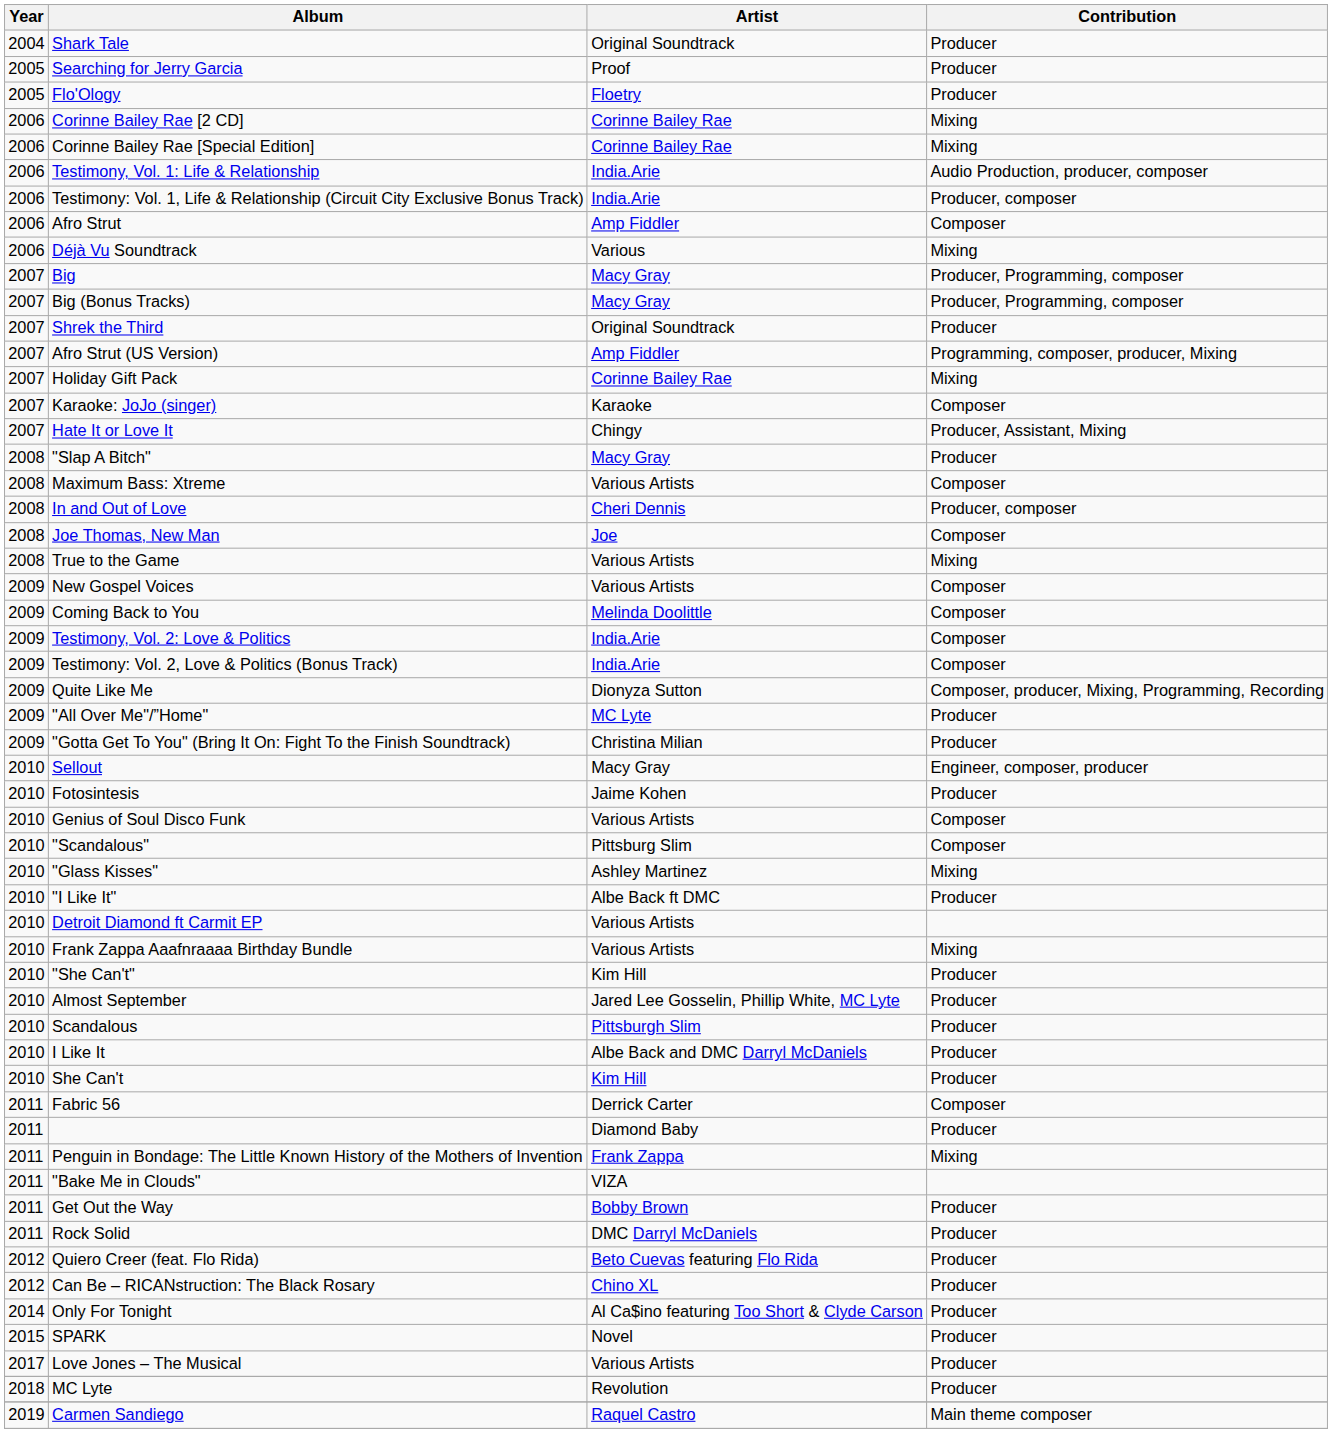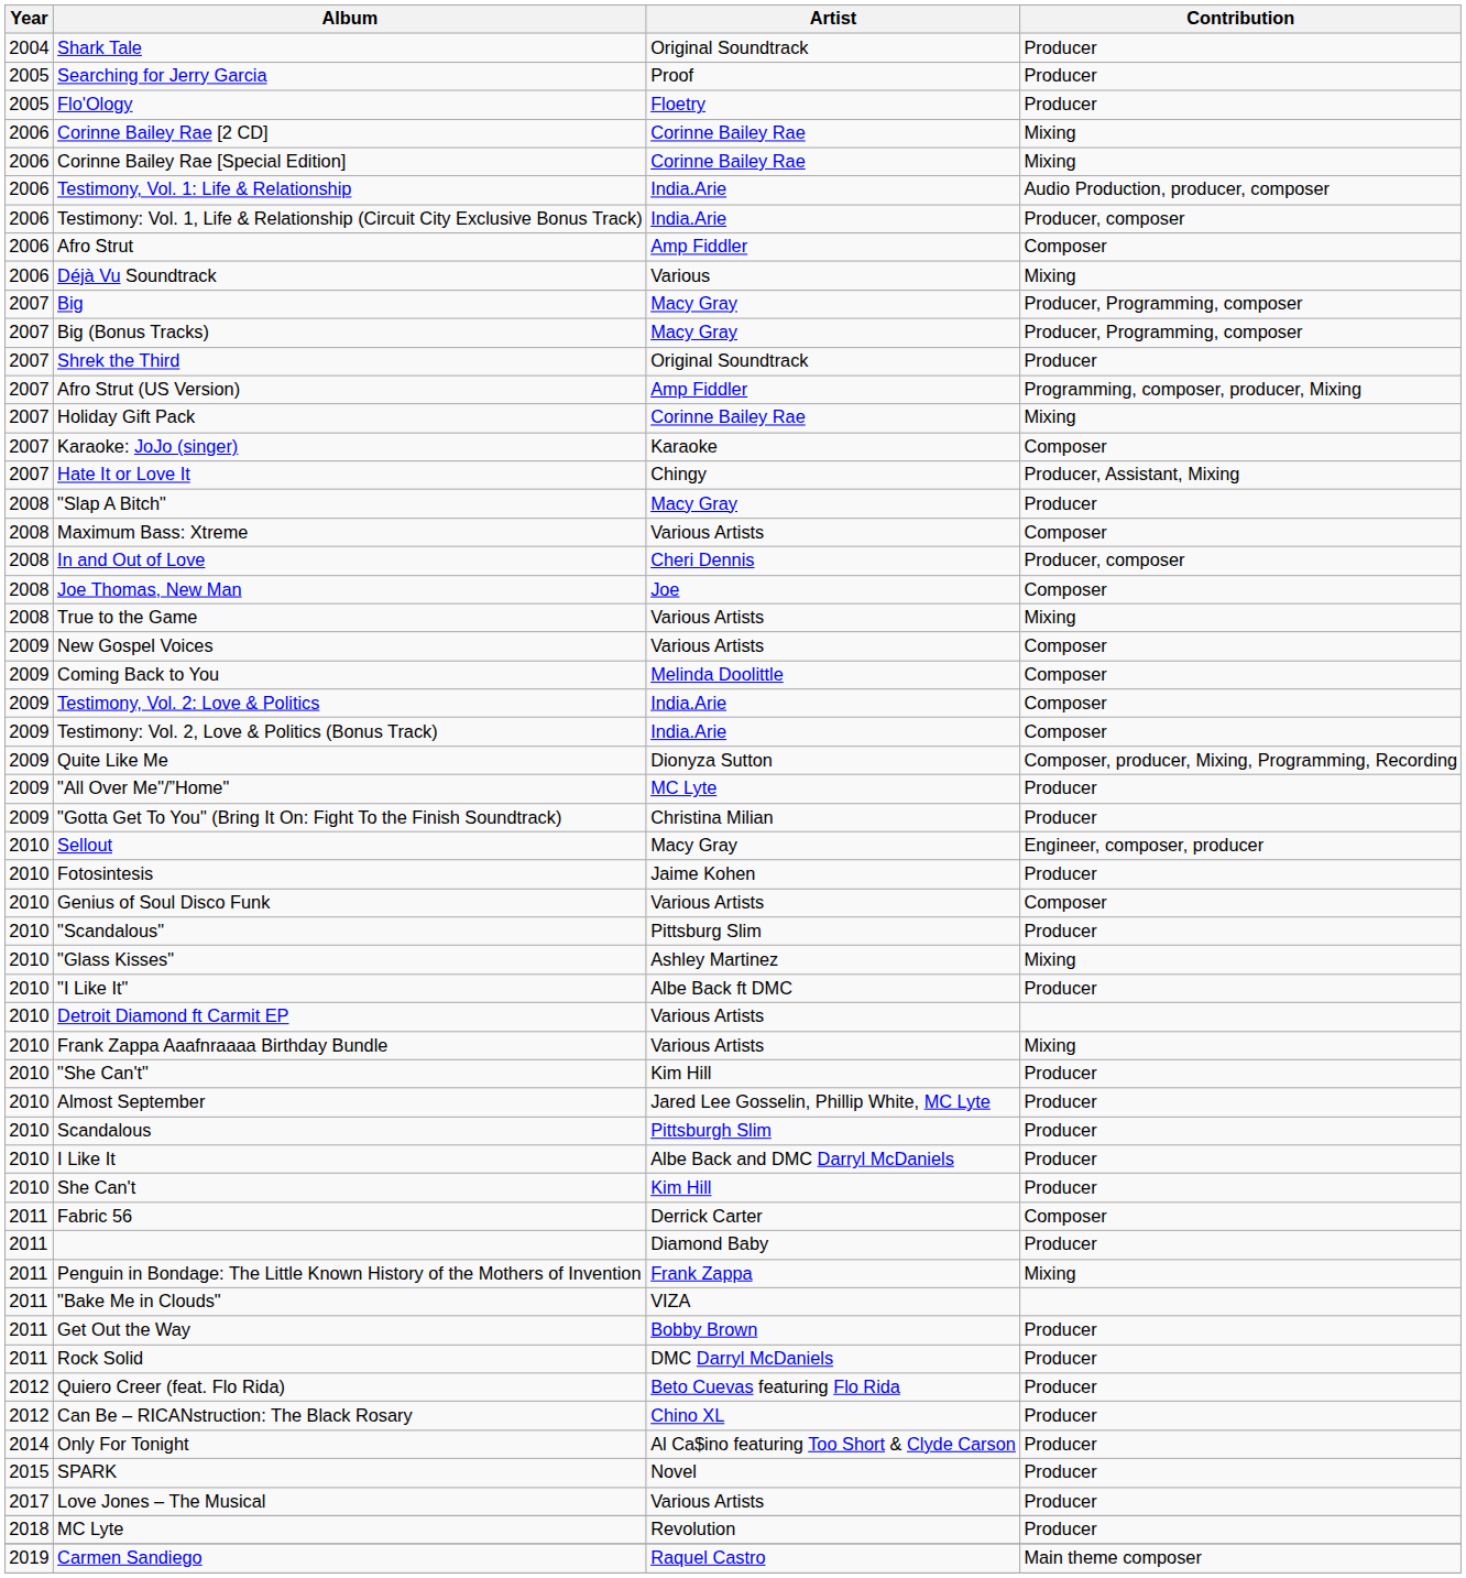"Scandalous" | Contribution: Composer -> Producer
